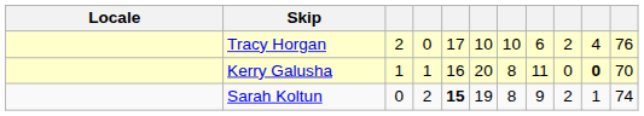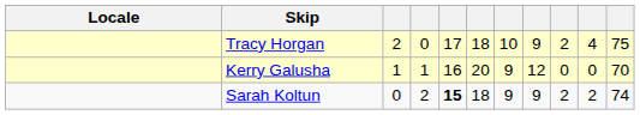Tracy Horgan | column 6: 10 -> 18
Tracy Horgan | column 8: 6 -> 9
Tracy Horgan | column 11: 76 -> 75
Kerry Galusha | column 7: 8 -> 9
Kerry Galusha | column 8: 11 -> 12
Kerry Galusha | column 10: bold -> normal
Sarah Koltun | column 6: 19 -> 18
Sarah Koltun | column 7: 8 -> 9
Sarah Koltun | column 10: 1 -> 2
